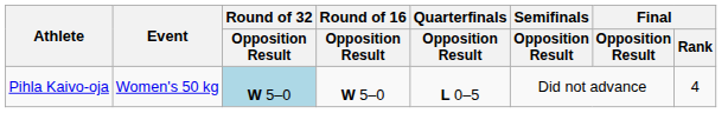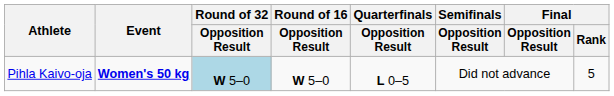Pihla Kaivo-oja | Event: normal -> bold
Pihla Kaivo-oja | Final / Rank: 4 -> 5
